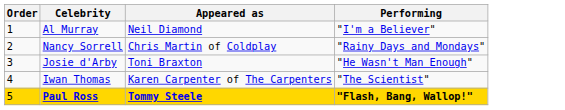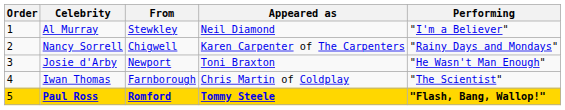+ column: From | Stewkley | Chigwell | Newport | Farnborough | Romford
Nancy Sorrell | Appeared as: Chris Martin of Coldplay -> Karen Carpenter of The Carpenters
Iwan Thomas | Appeared as: Karen Carpenter of The Carpenters -> Chris Martin of Coldplay
